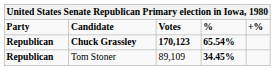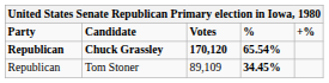Chuck Grassley | Votes: 170,123 -> 170,120
Tom Stoner | Party: bold -> normal
